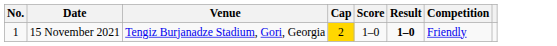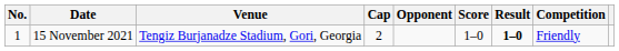+ column: Opponent
15 November 2021 | Cap: gold background -> no background
